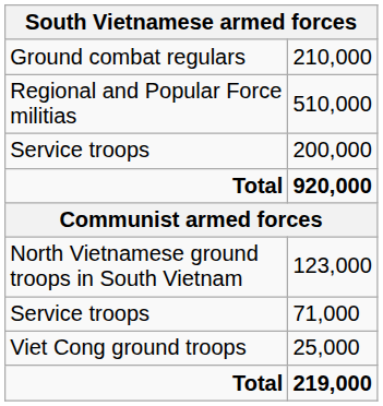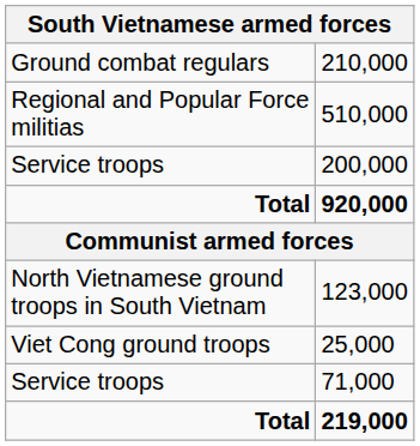rows swapped: 25,000 <-> 71,000
